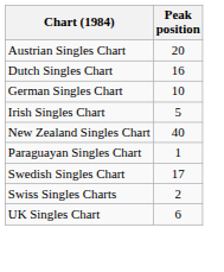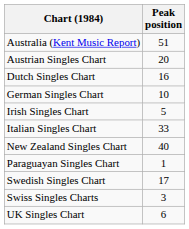+ row: Australia (Kent Music Report) | 51
+ row: Italian Singles Chart | 33
Swiss Singles Charts | Peak position: 2 -> 3
